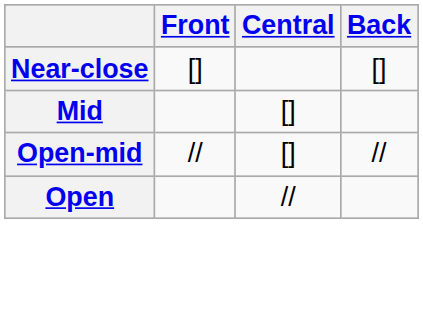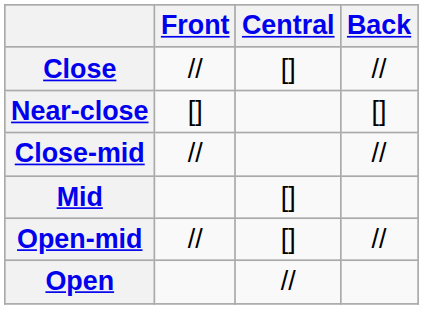+ row: Close | // | [] | //
+ row: Close-mid | // | //
